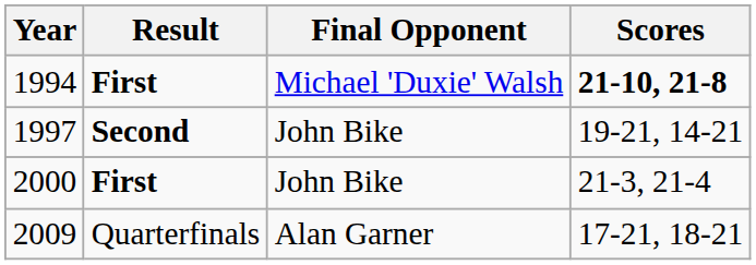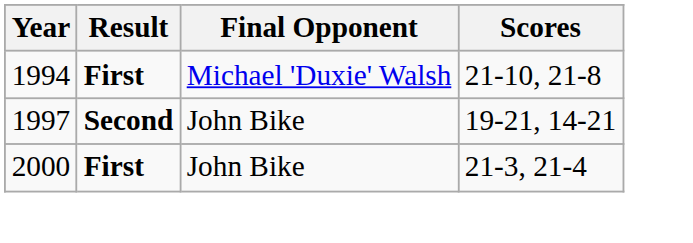1994 | Scores: bold -> normal
- row: 2009 | Quarterfinals | Alan Garner | 17-21, 18-21
